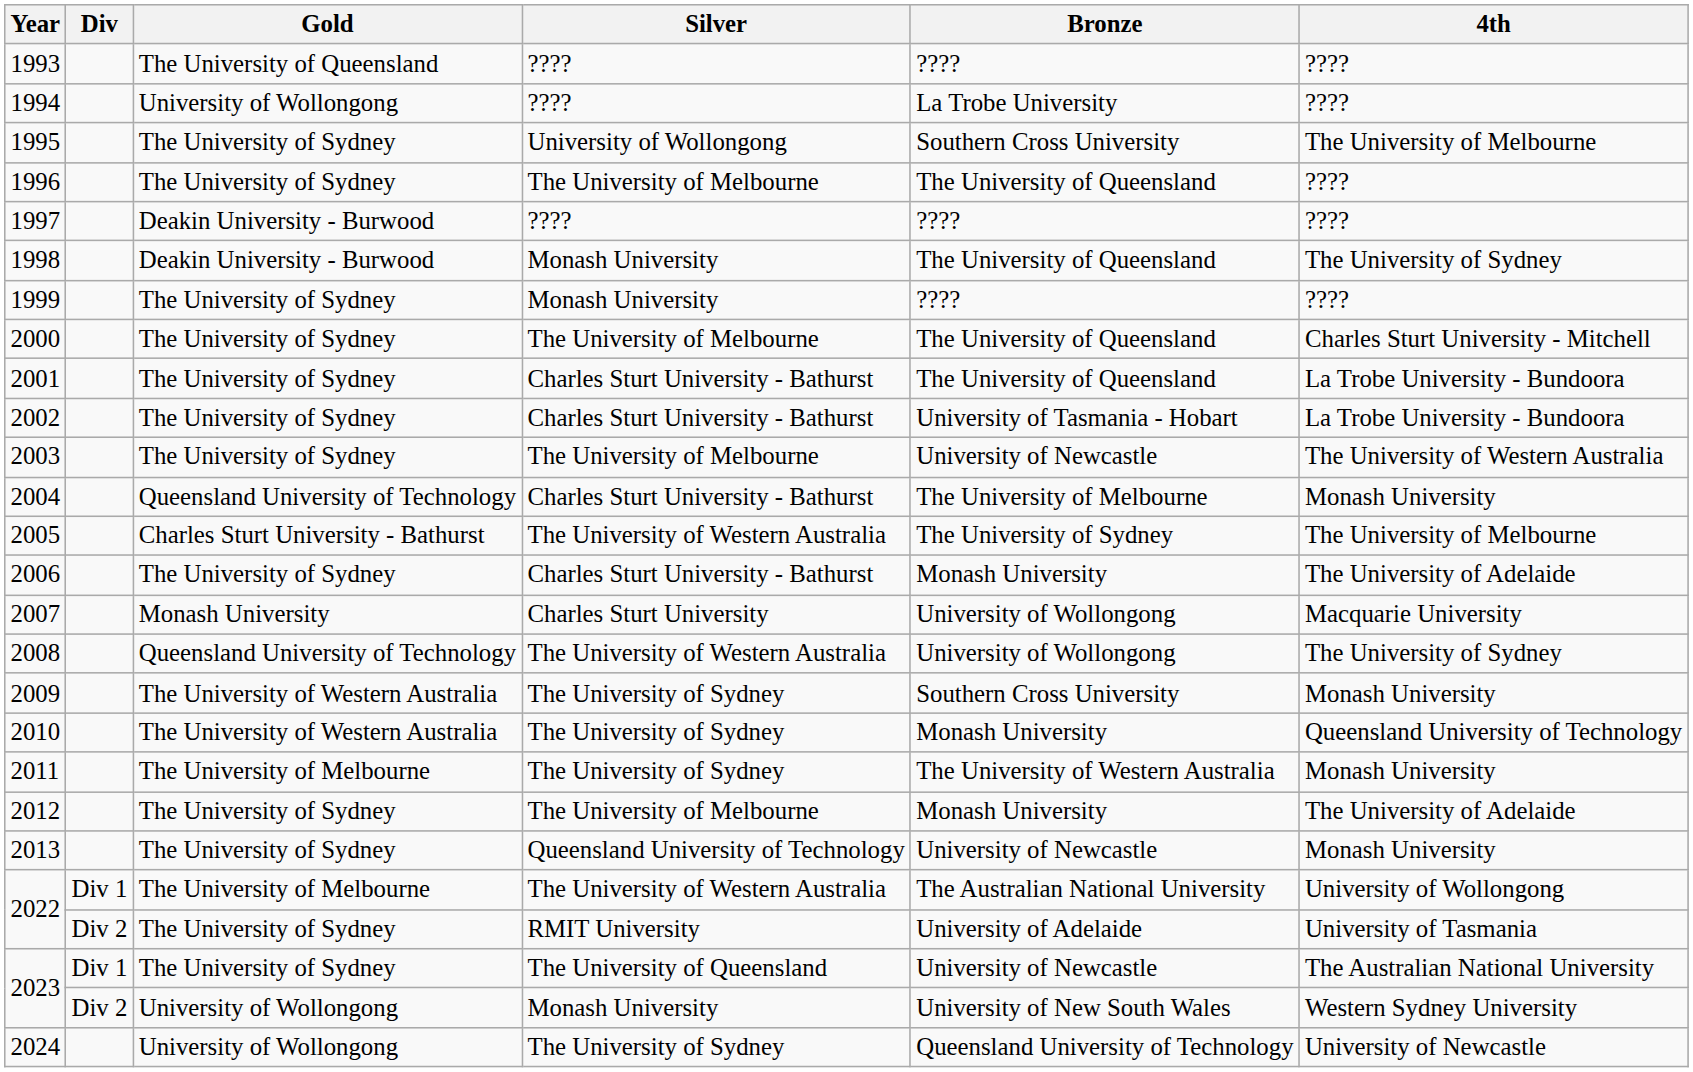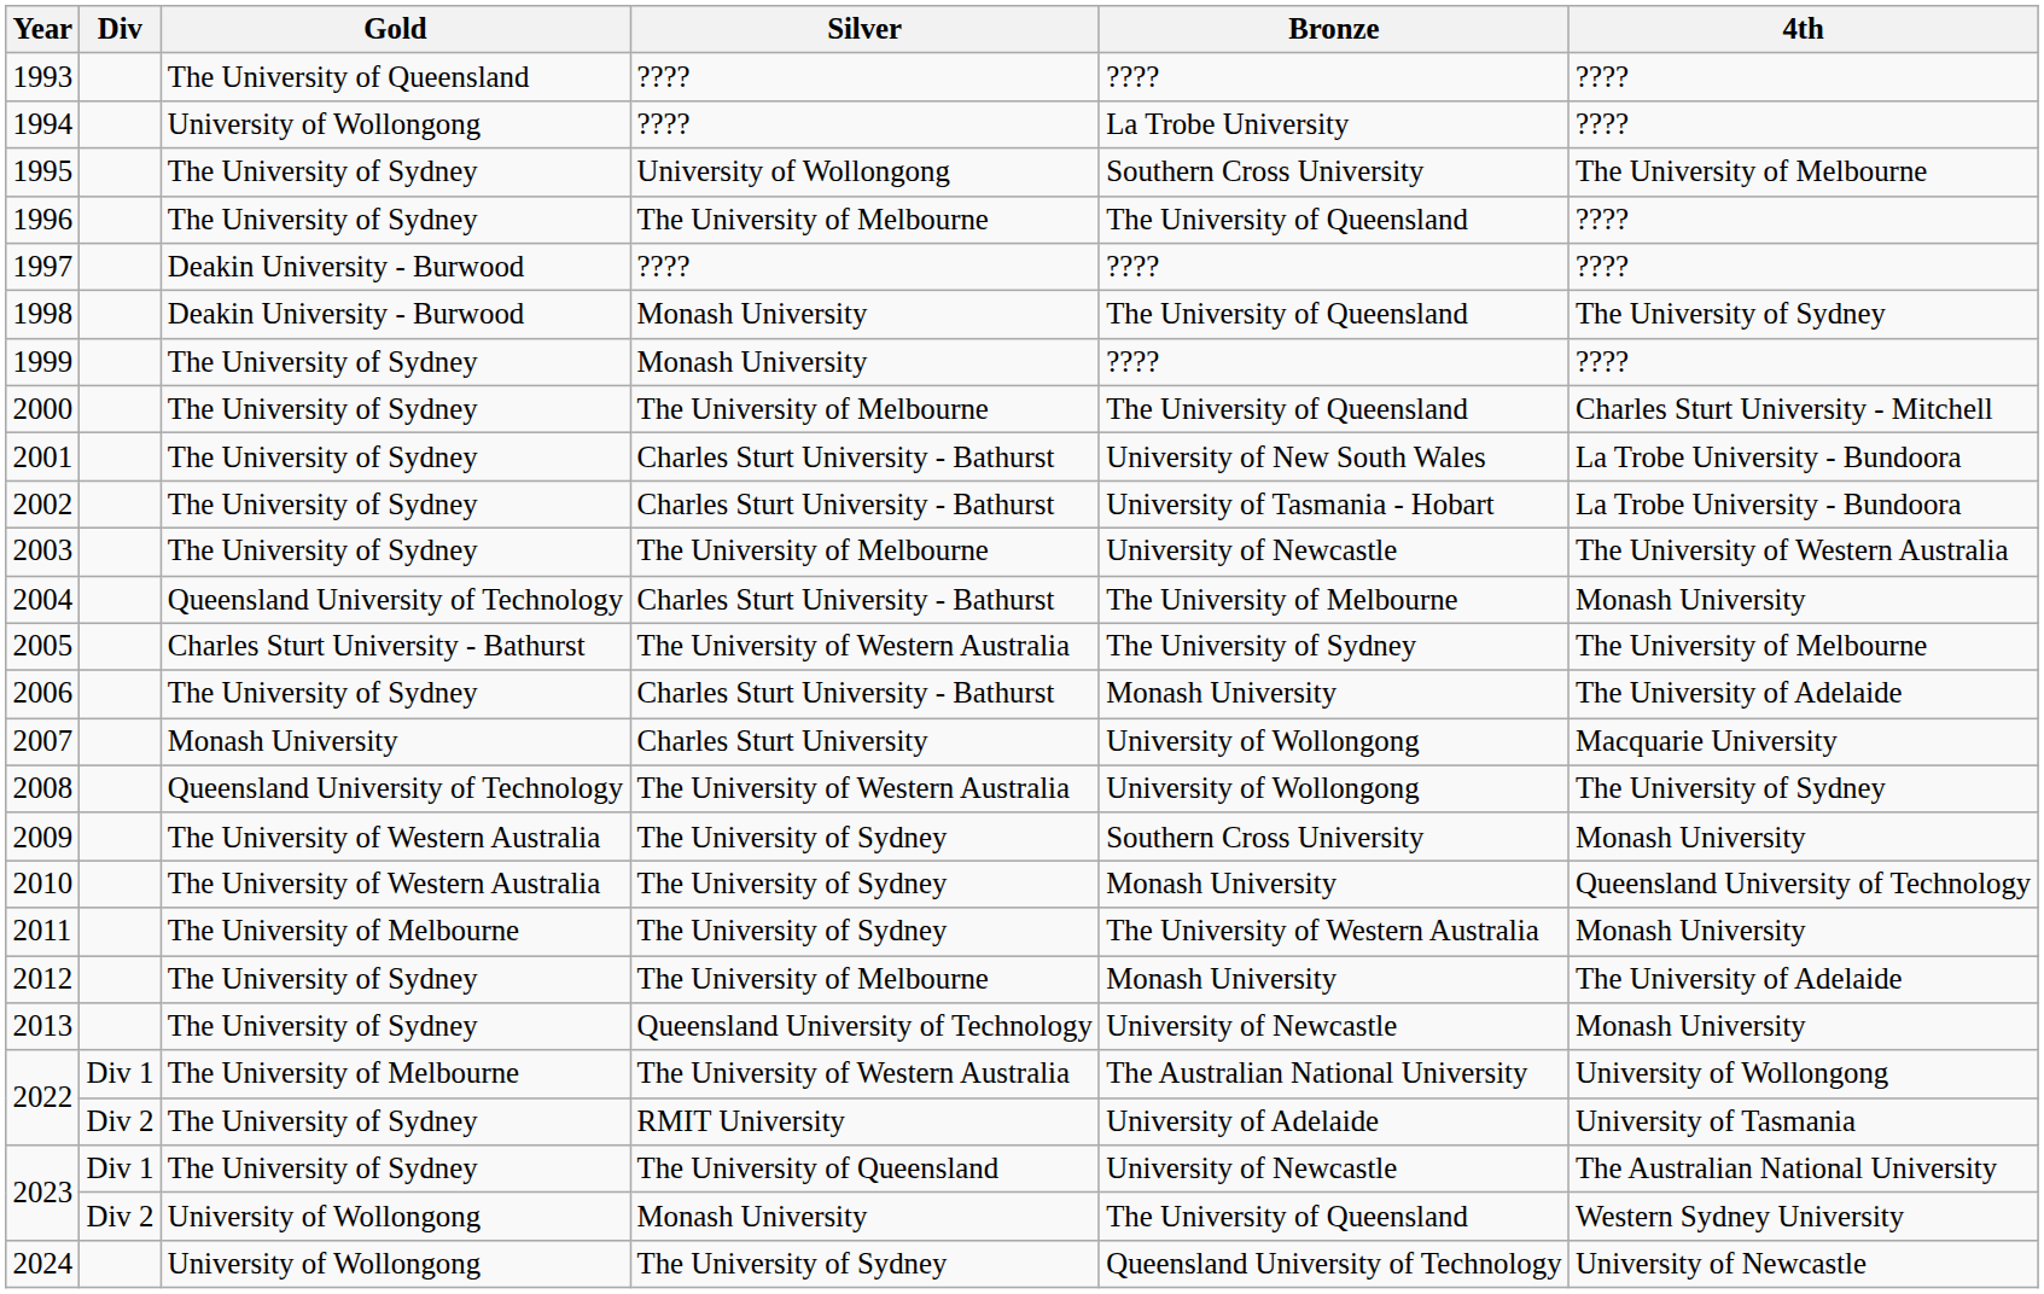2001 | Bronze: The University of Queensland -> University of New South Wales
2023 / Monash University | Bronze: University of New South Wales -> The University of Queensland
